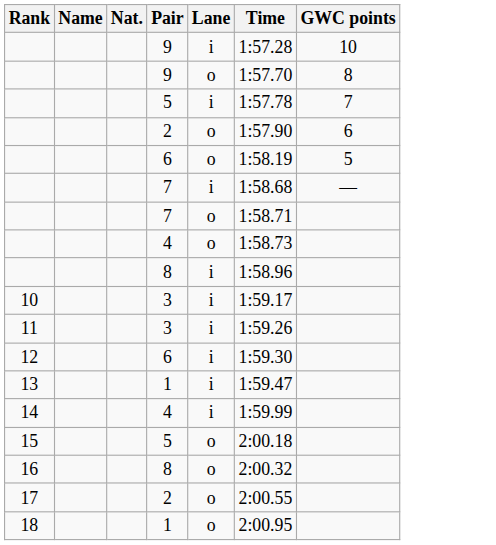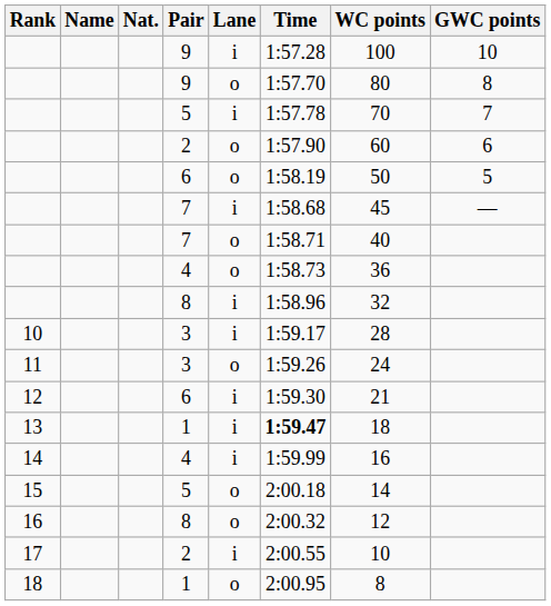+ column: WC points | 100 | 80 | 70 | 60 | 50 | 45 | 40 | 36 | 32 | 28 | 24 | 21 | 18 | 16 | 14 | 12 | 10 | 8
11 | Lane: i -> o
13 | Time: normal -> bold
17 | Lane: o -> i
